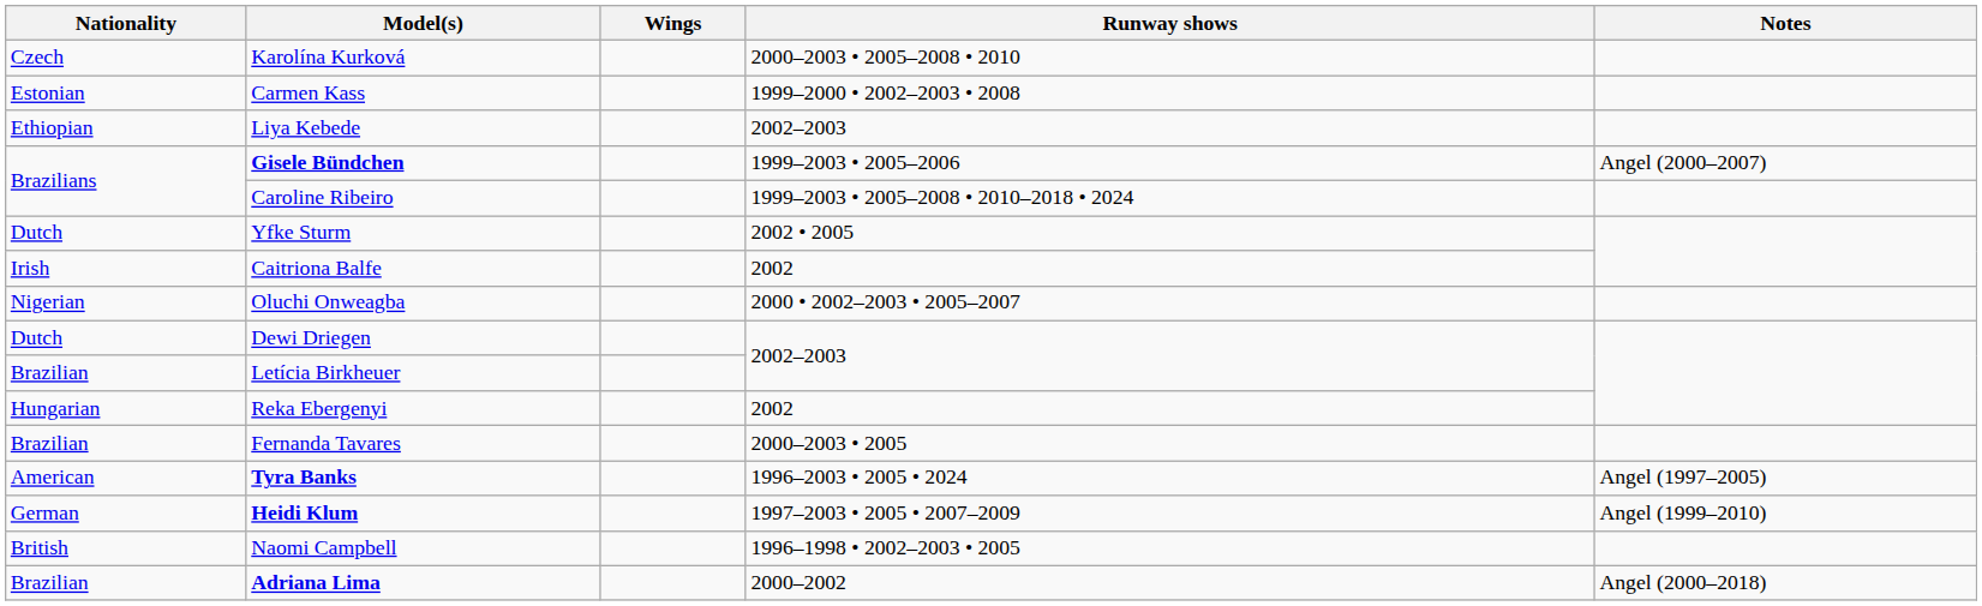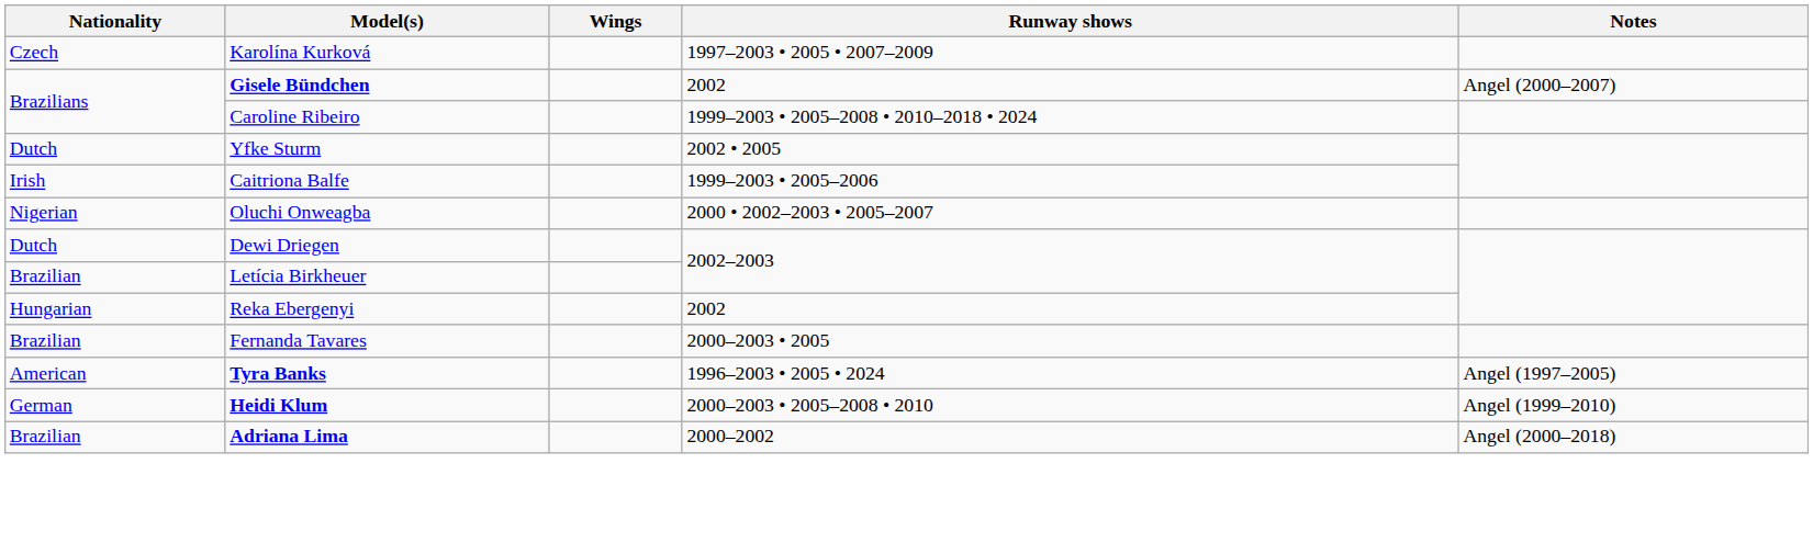Karolína Kurková | Runway shows: 2000–2003 • 2005–2008 • 2010 -> 1997–2003 • 2005 • 2007–2009
- row: Estonian | Carmen Kass | 1999–2000 • 2002–2003 • 2008
- row: Ethiopian | Liya Kebede | 2002–2003
Gisele Bündchen | Runway shows: 1999–2003 • 2005–2006 -> 2002
Caitriona Balfe | Runway shows: 2002 -> 1999–2003 • 2005–2006
Heidi Klum | Runway shows: 1997–2003 • 2005 • 2007–2009 -> 2000–2003 • 2005–2008 • 2010
- row: British | Naomi Campbell | 1996–1998 • 2002–2003 • 2005
